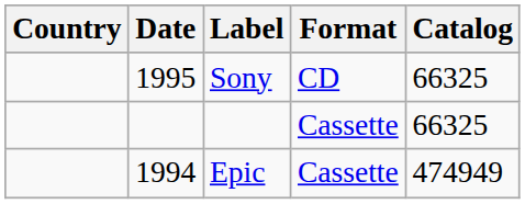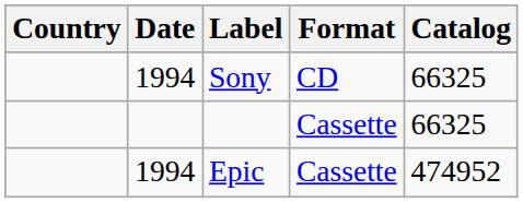Sony | Date: 1995 -> 1994
Epic | Catalog: 474949 -> 474952
